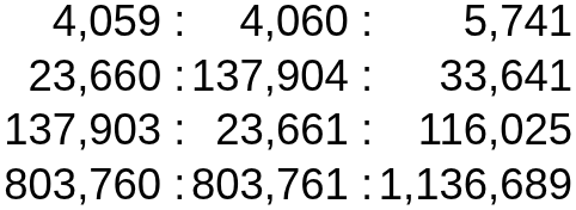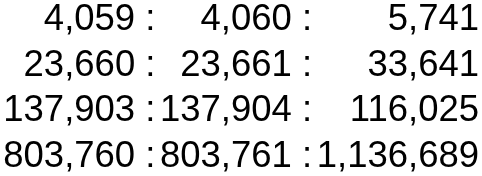23,660 : | column 2: 137,904 : -> 23,661 :
137,903 : | column 2: 23,661 : -> 137,904 :
